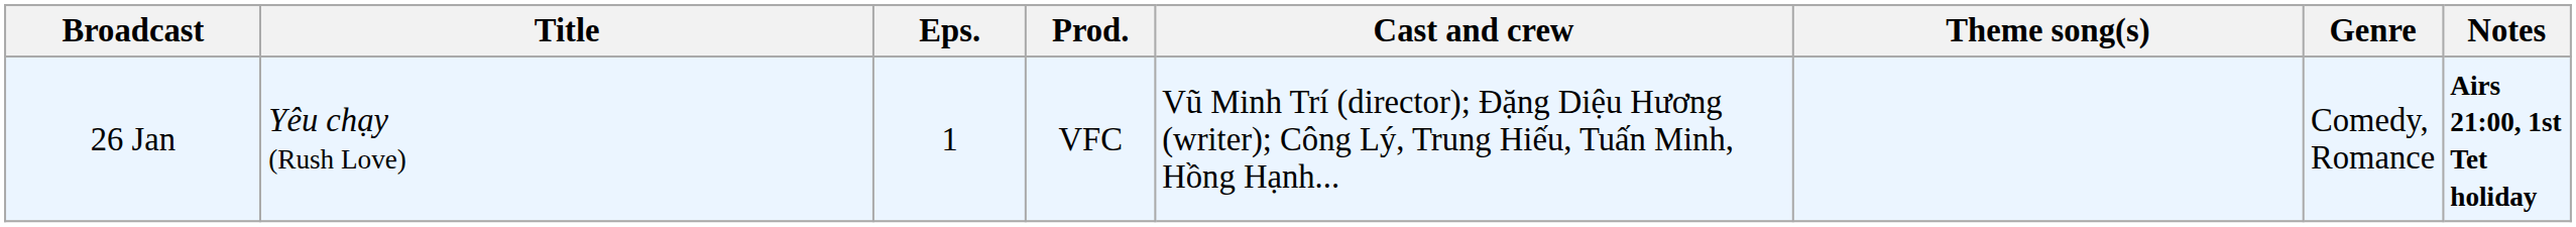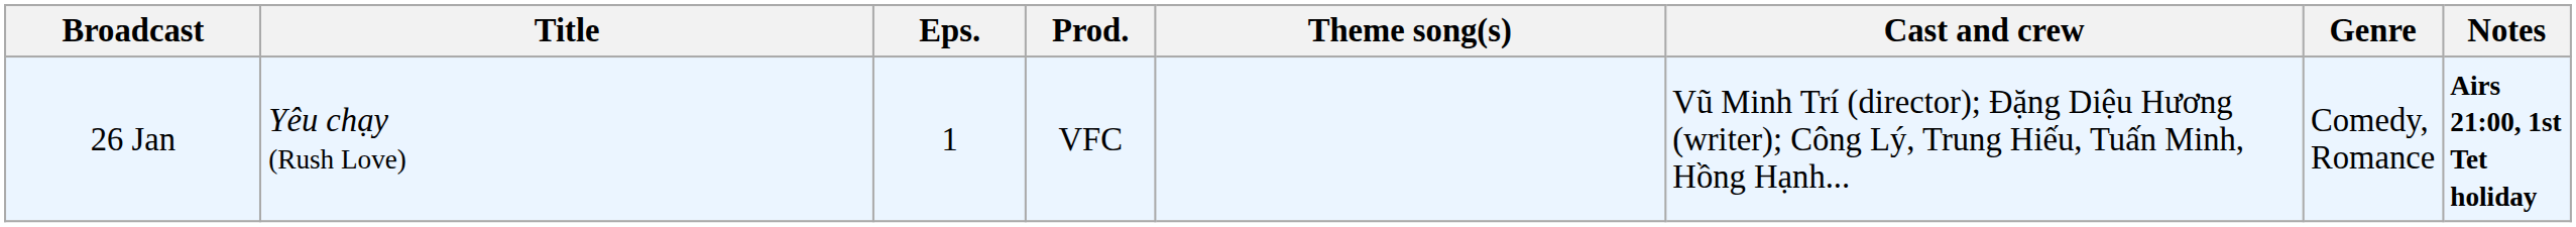columns swapped: Cast and crew <-> Theme song(s)
